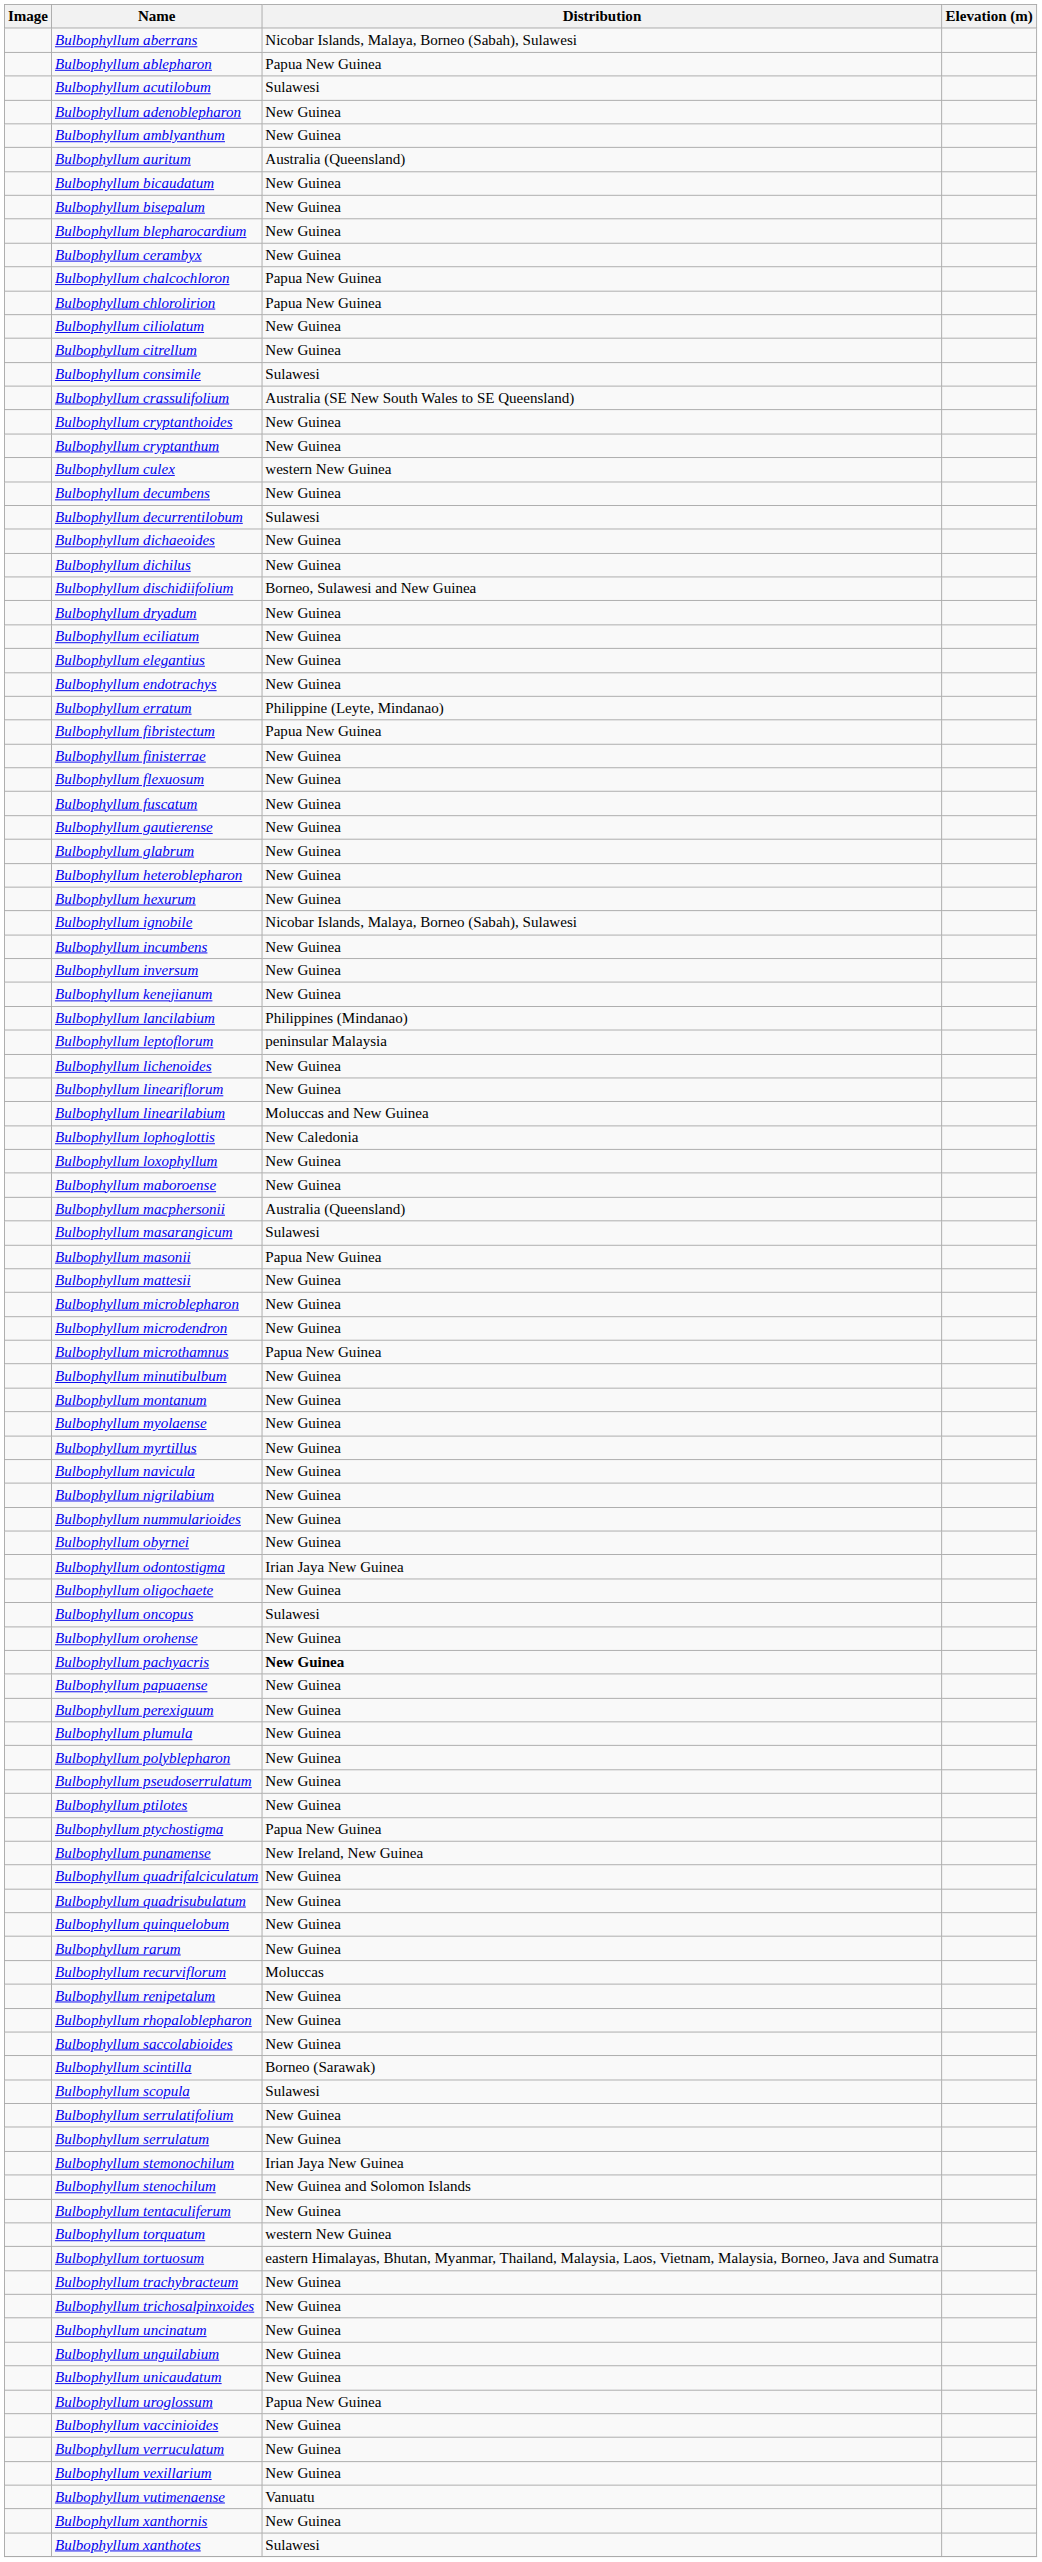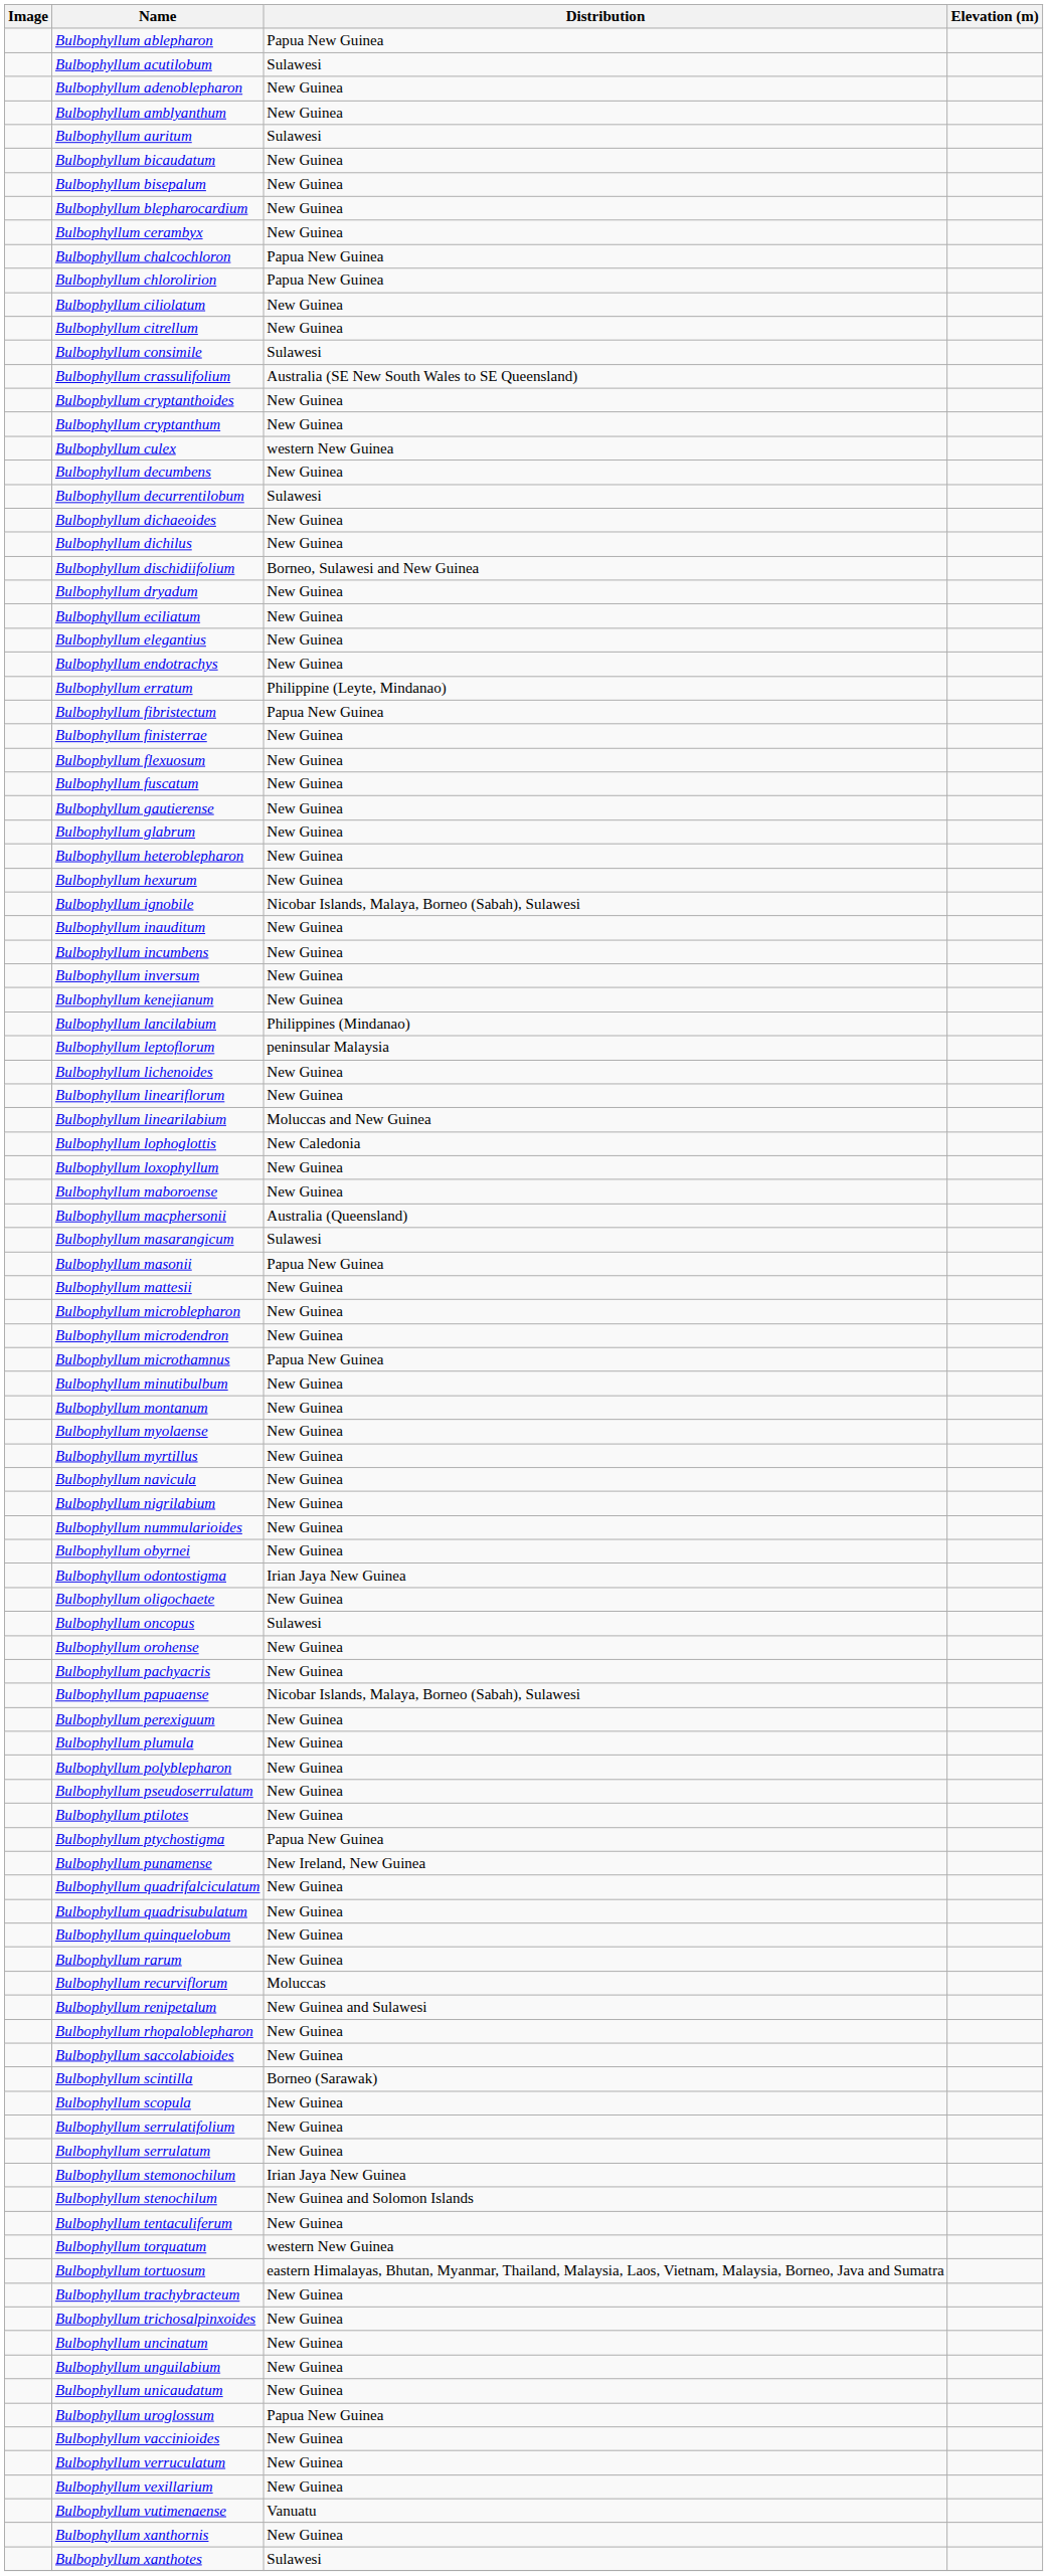- row: Bulbophyllum aberrans | Nicobar Islands, Malaya, Borneo (Sabah), Sulawesi
Bulbophyllum auritum | Distribution: Australia (Queensland) -> Sulawesi
+ row: Bulbophyllum inauditum | New Guinea
Bulbophyllum pachyacris | Distribution: bold -> normal
Bulbophyllum papuaense | Distribution: New Guinea -> Nicobar Islands, Malaya, Borneo (Sabah), Sulawesi
Bulbophyllum renipetalum | Distribution: New Guinea -> New Guinea and Sulawesi
Bulbophyllum scopula | Distribution: Sulawesi -> New Guinea
